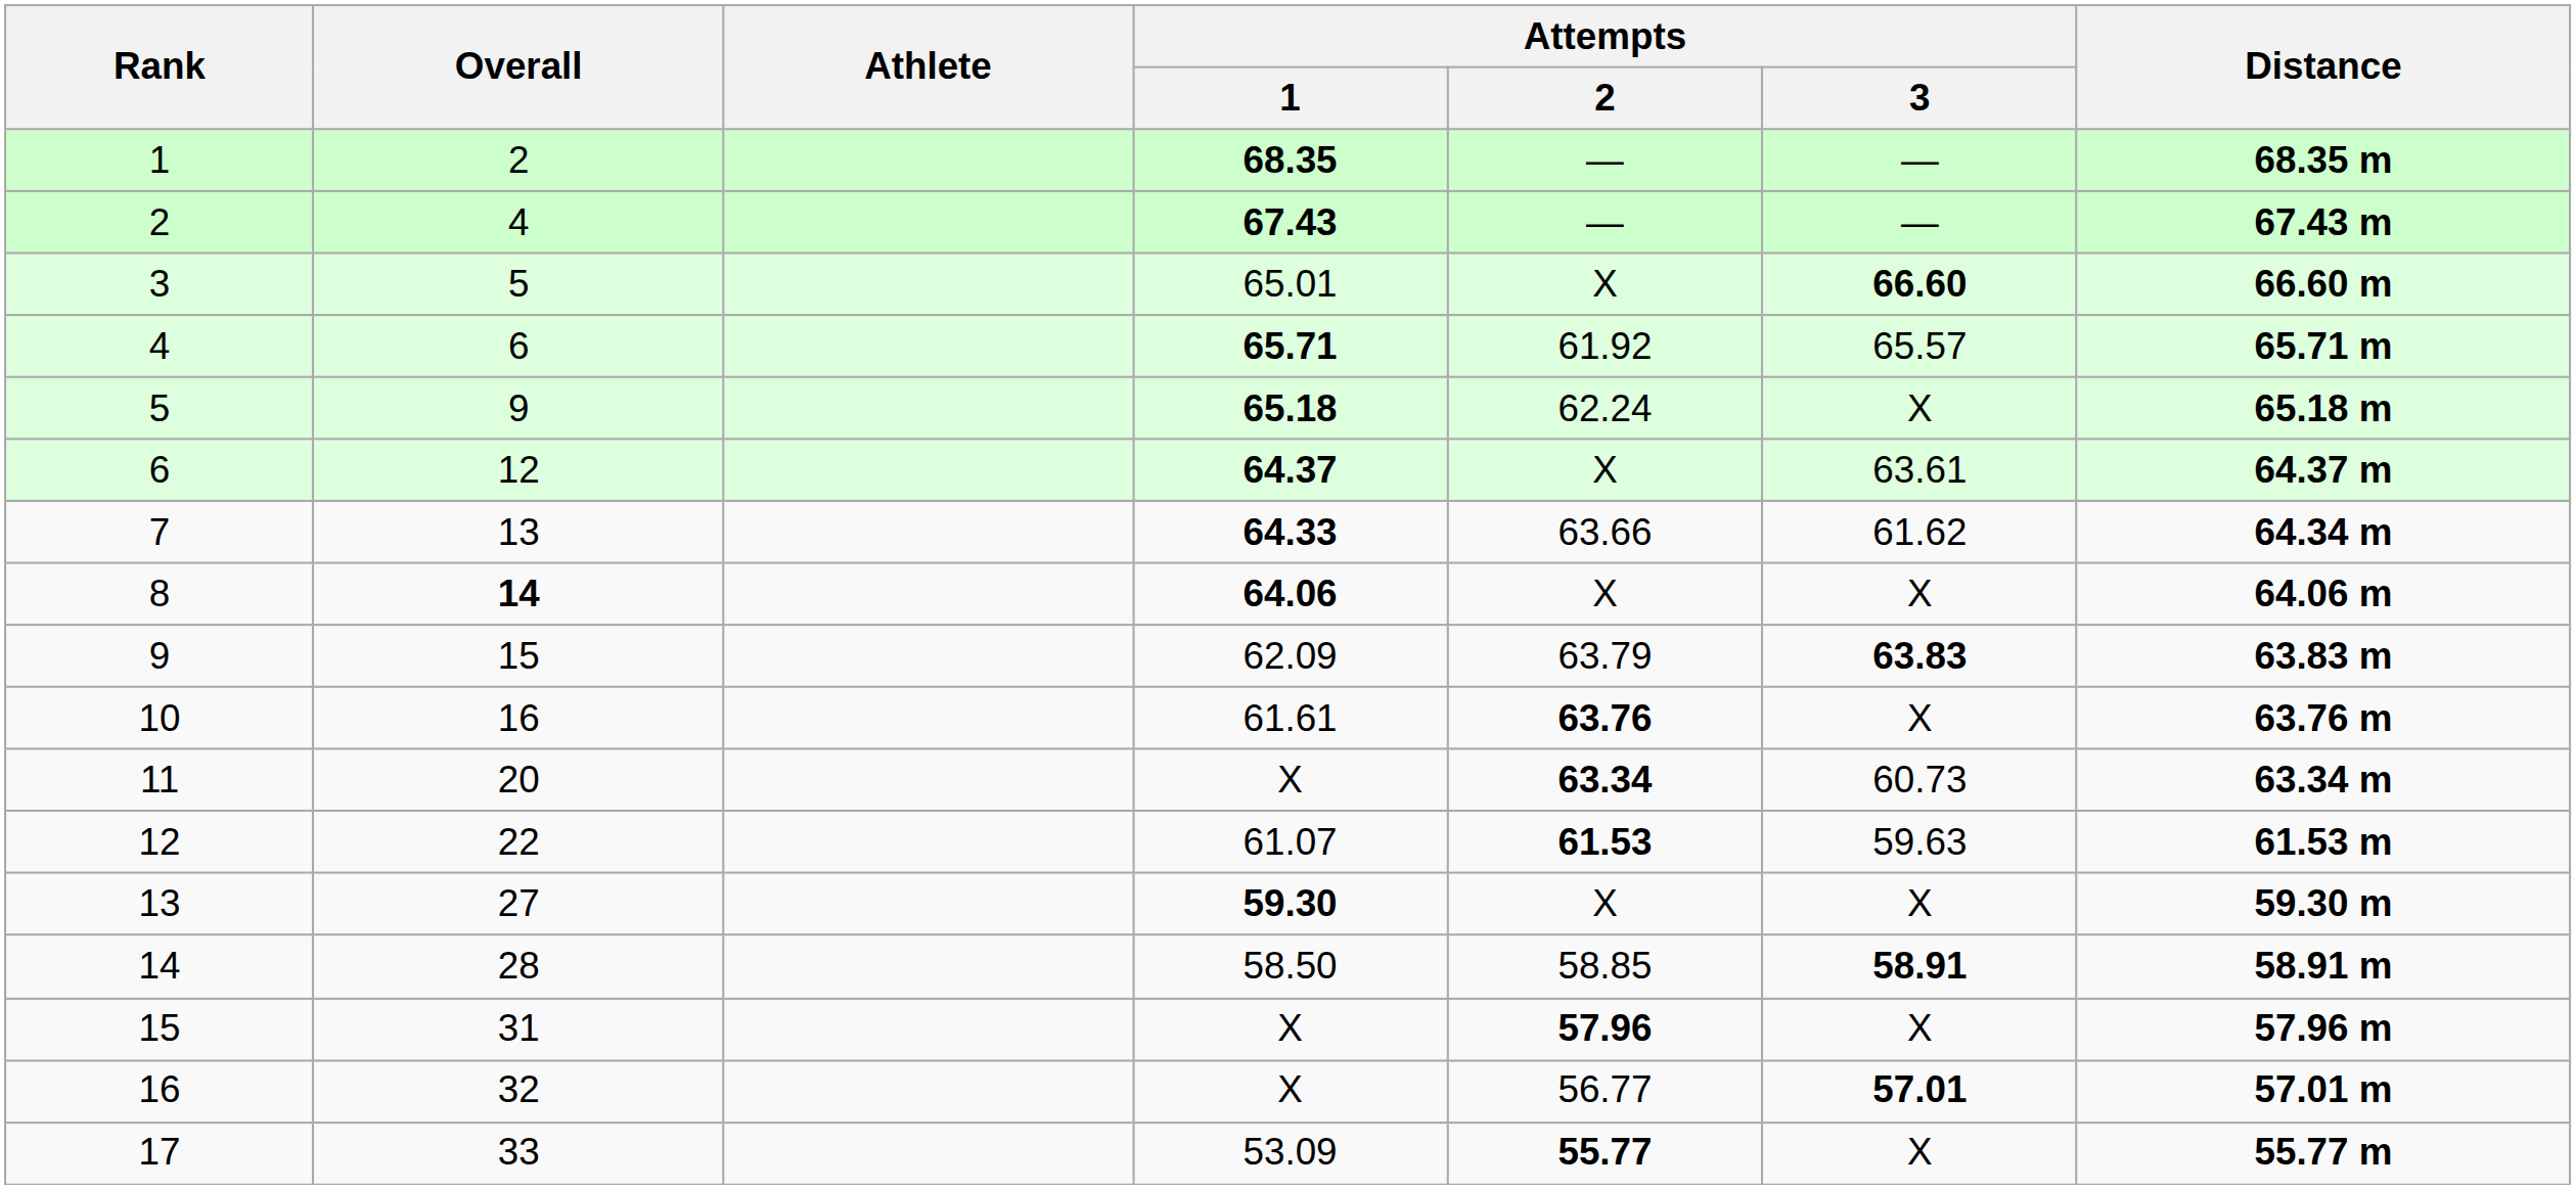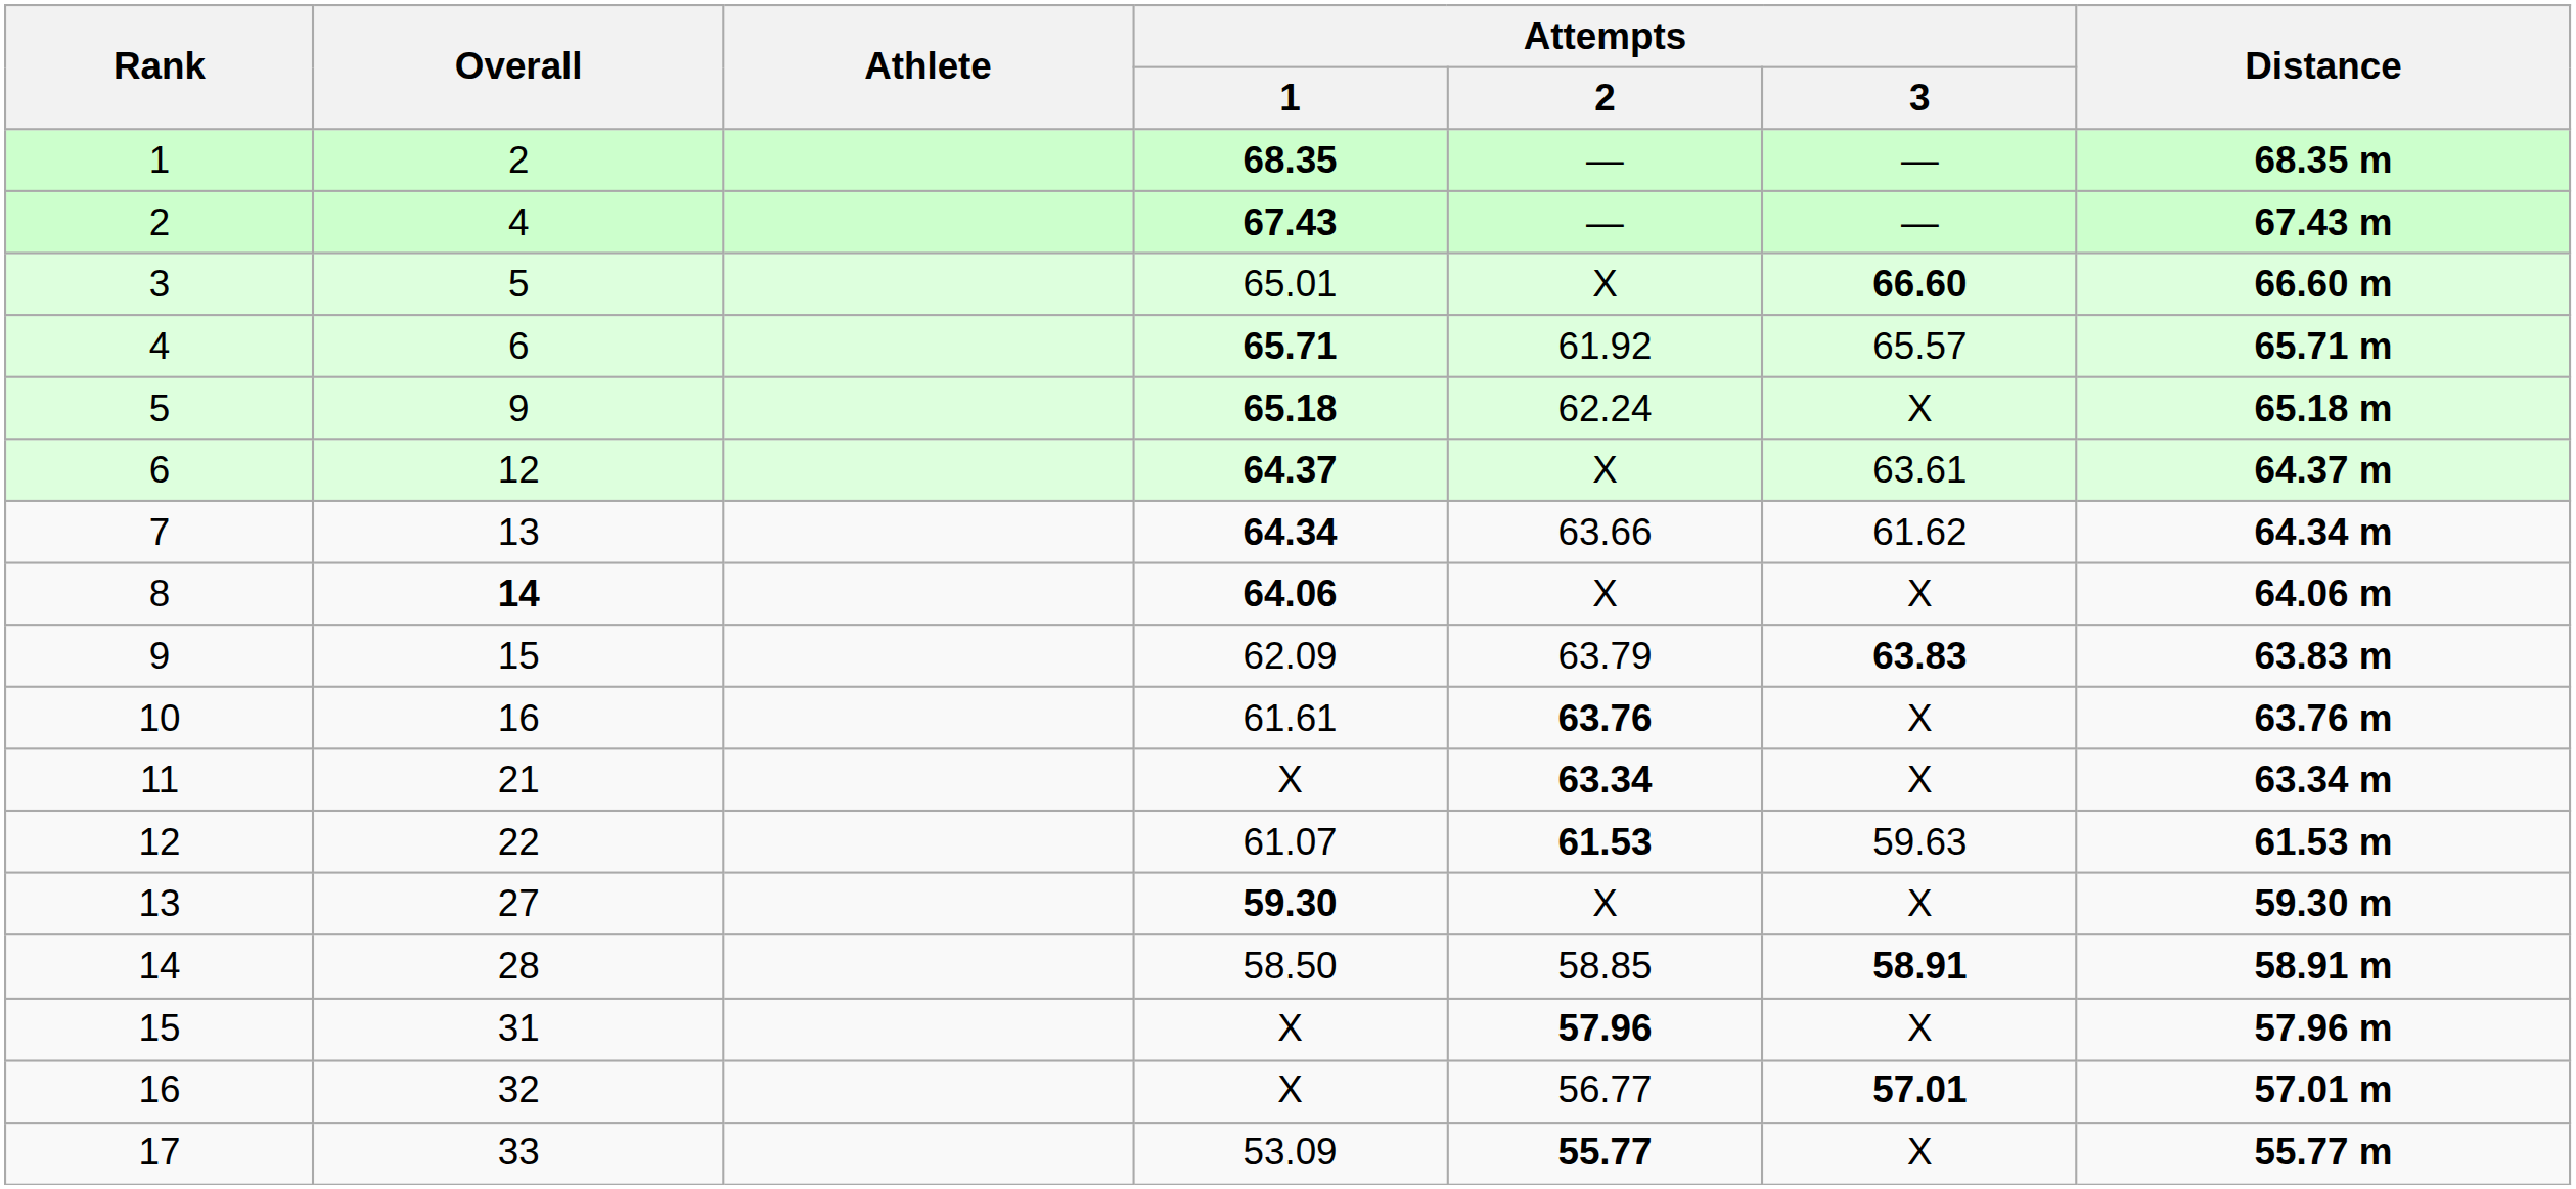7 | Attempts / 1: 64.33 -> 64.34
11 | Overall: 20 -> 21
11 | Attempts / 3: 60.73 -> X
